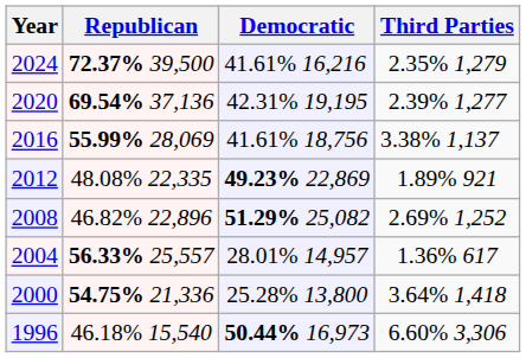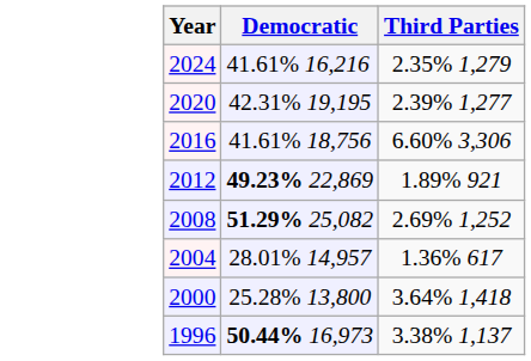- column: Republican | 72.37% 39,500 | 69.54% 37,136 | 55.99% 28,069 | 48.08% 22,335 | 46.82% 22,896 | 56.33% 25,557 | 54.75% 21,336 | 46.18% 15,540
2016 | Third Parties: 3.38% 1,137 -> 6.60% 3,306
1996 | Third Parties: 6.60% 3,306 -> 3.38% 1,137
